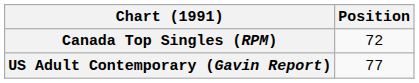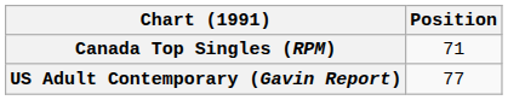Canada Top Singles (RPM) | Position: 72 -> 71
